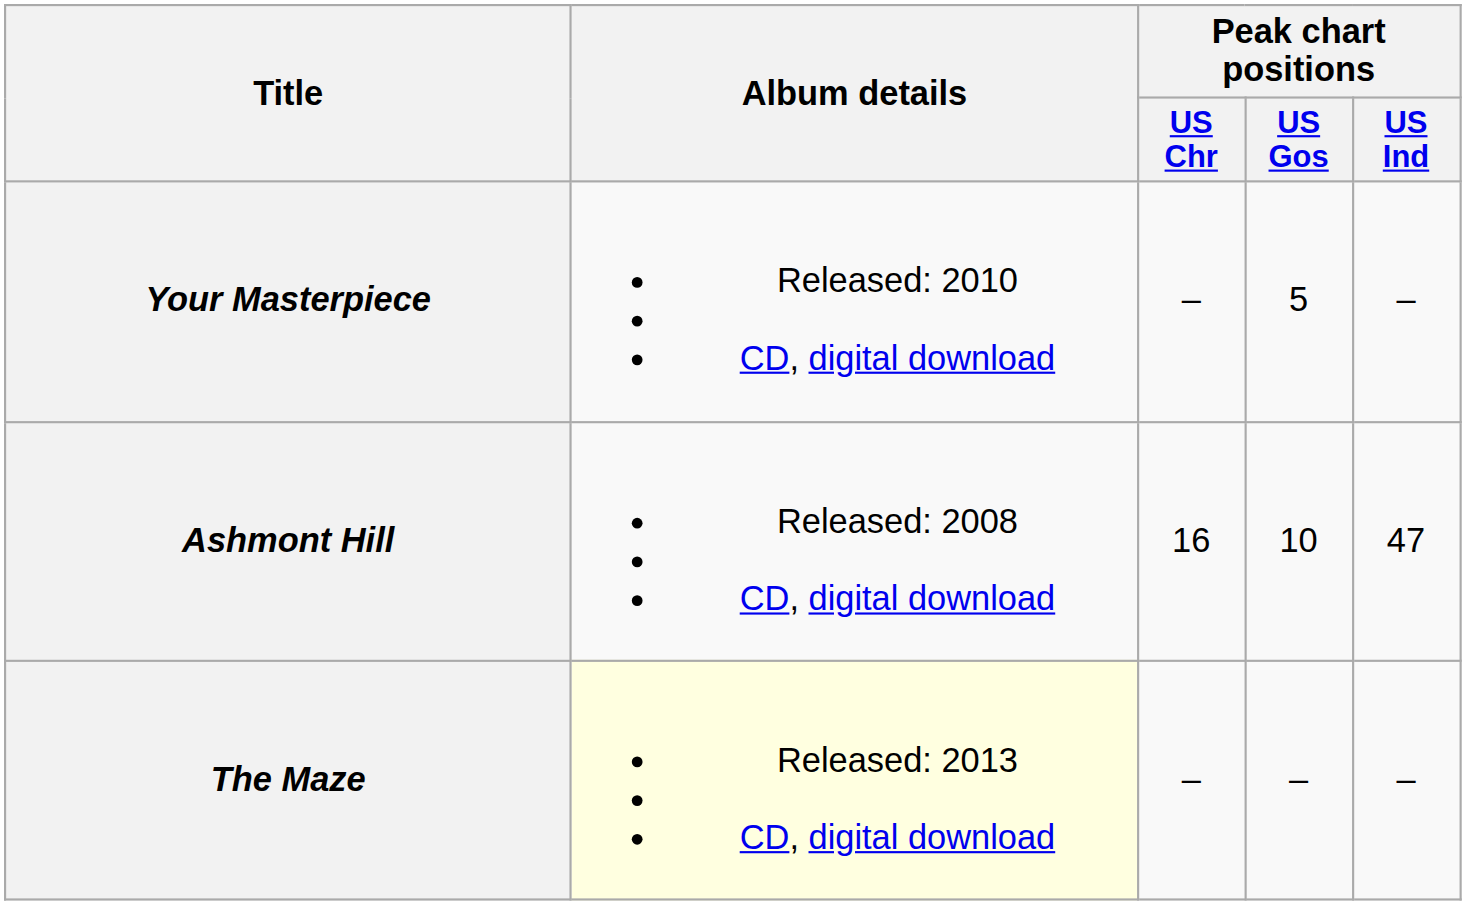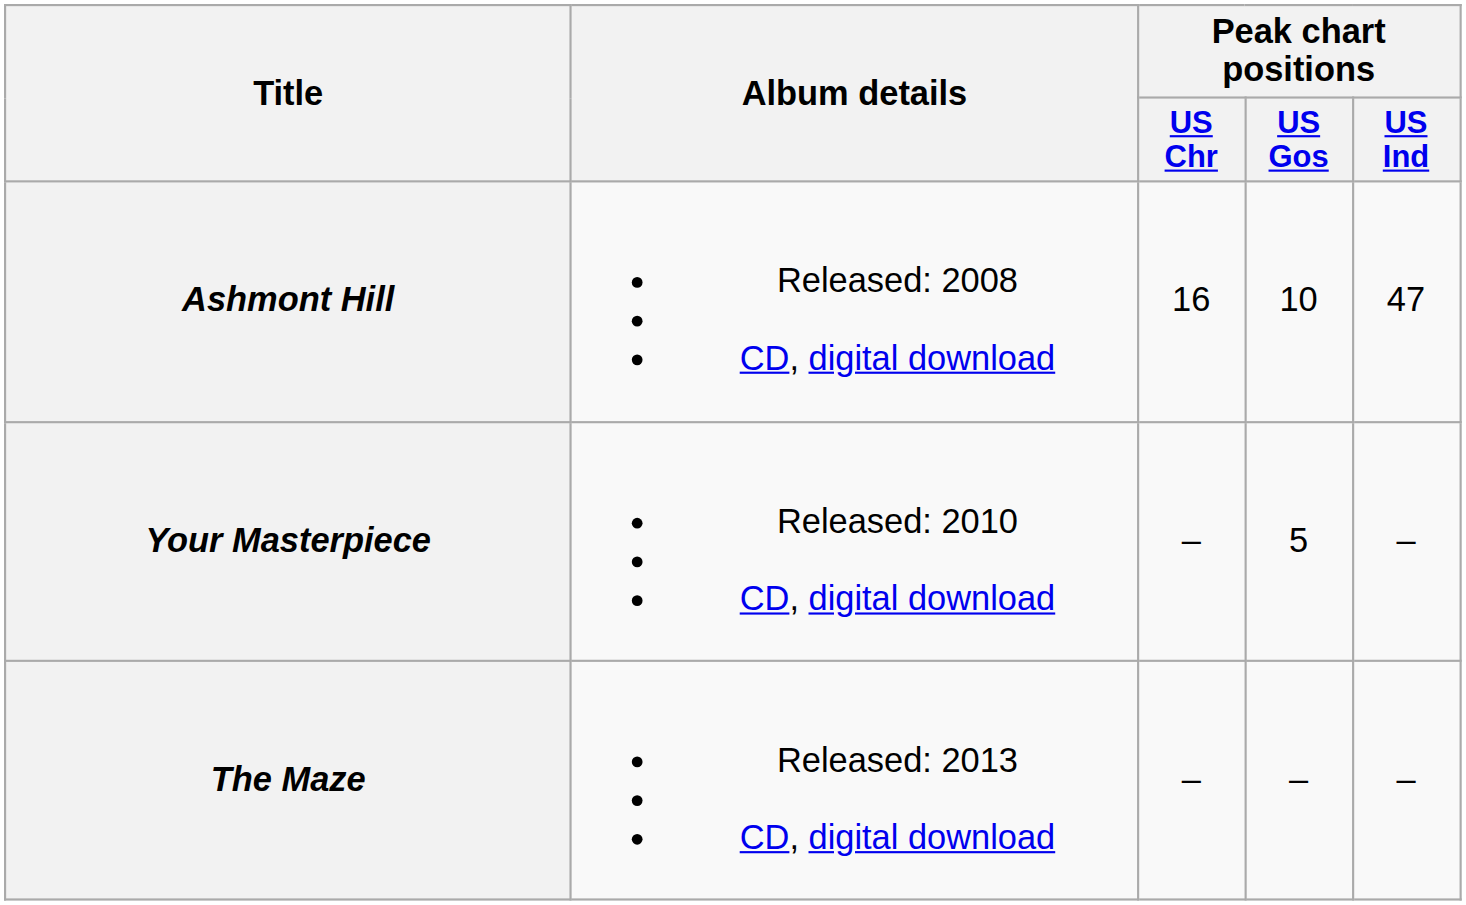rows swapped: Ashmont Hill <-> Your Masterpiece
The Maze | Album details: lightyellow background -> no background
